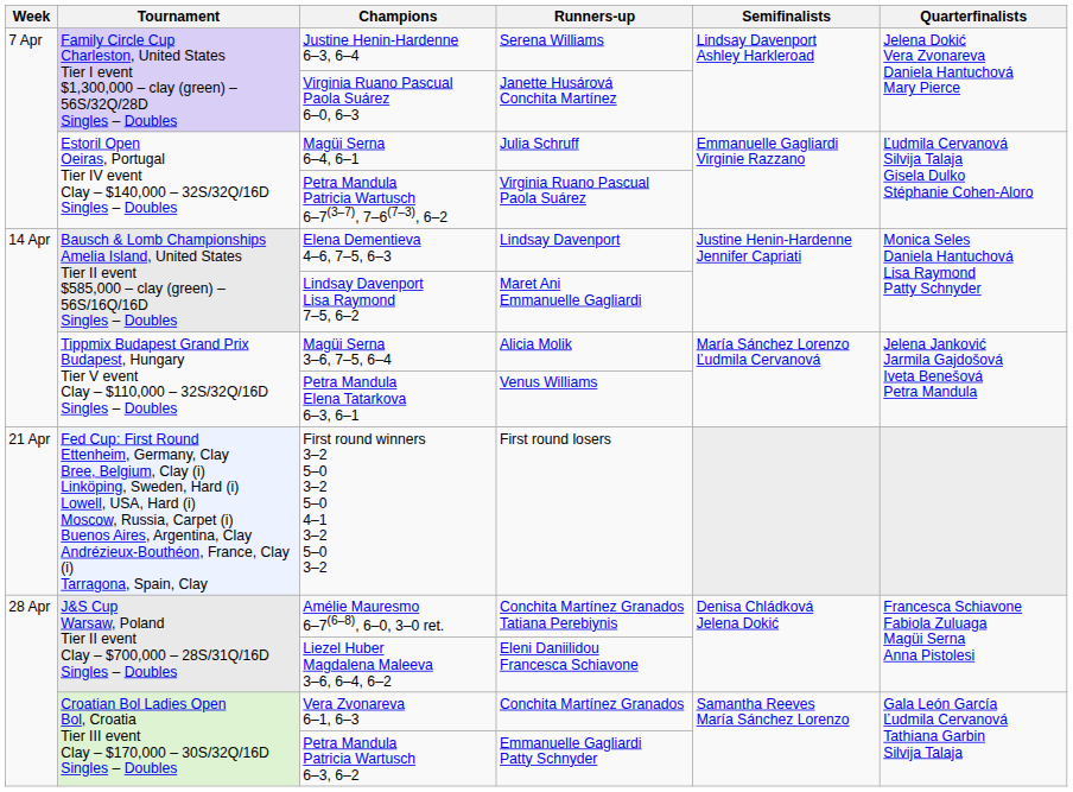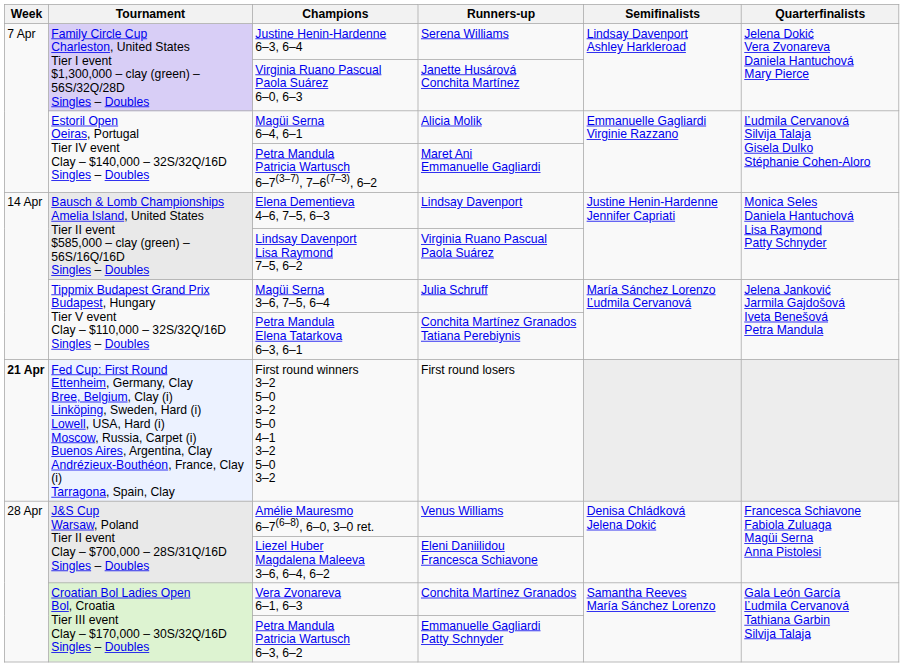Magüi Serna 6–4, 6–1 | Runners-up: Julia Schruff -> Alicia Molik
Petra Mandula Patricia Wartusch 6–7(3–7), 7–6(7–3), 6–2 | Runners-up: Virginia Ruano Pascual Paola Suárez -> Maret Ani Emmanuelle Gagliardi
Lindsay Davenport Lisa Raymond 7–5, 6–2 | Runners-up: Maret Ani Emmanuelle Gagliardi -> Virginia Ruano Pascual Paola Suárez
Magüi Serna 3–6, 7–5, 6–4 | Runners-up: Alicia Molik -> Julia Schruff
Petra Mandula Elena Tatarkova 6–3, 6–1 | Runners-up: Venus Williams -> Conchita Martínez Granados Tatiana Perebiynis
First round winners 3–2 5–0 3–2 5–0 4–1 3–2 5–0 3–2 | Week: normal -> bold
Amélie Mauresmo 6–7(6–8), 6–0, 3–0 ret. | Runners-up: Conchita Martínez Granados Tatiana Perebiynis -> Venus Williams
